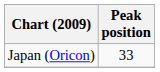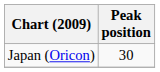Japan (Oricon) | Peak position: 33 -> 30
